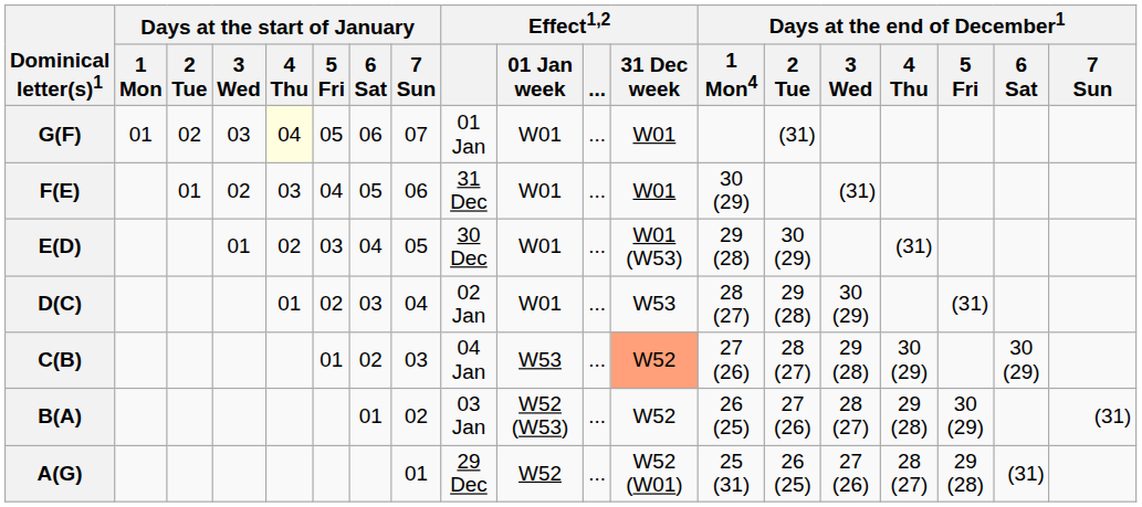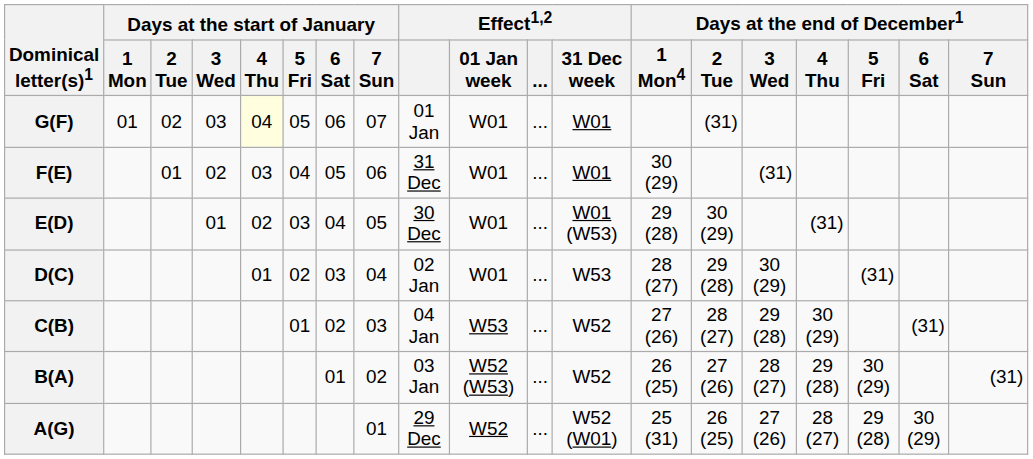C(B) | Effect1,2 / 31 Dec week: lightsalmon background -> no background
C(B) | Days at the end of December1 / 6 Sat: 30 (29) -> (31)
A(G) | Days at the end of December1 / 6 Sat: (31) -> 30 (29)
